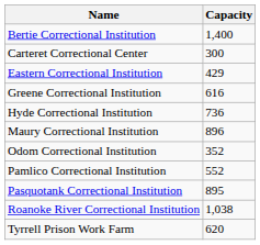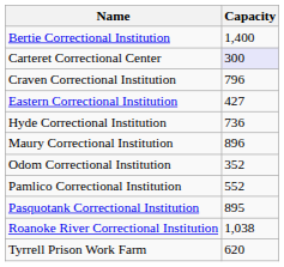Carteret Correctional Center | Capacity: no background -> lavender background
+ row: Craven Correctional Institution | 796
Eastern Correctional Institution | Capacity: 429 -> 427
- row: Greene Correctional Institution | 616
